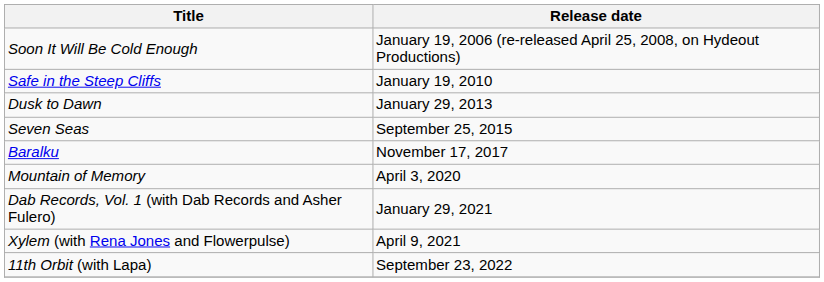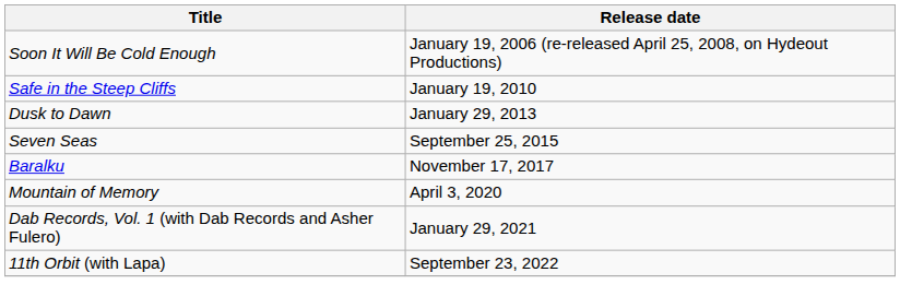- row: Xylem (with Rena Jones and Flowerpulse) | April 9, 2021
